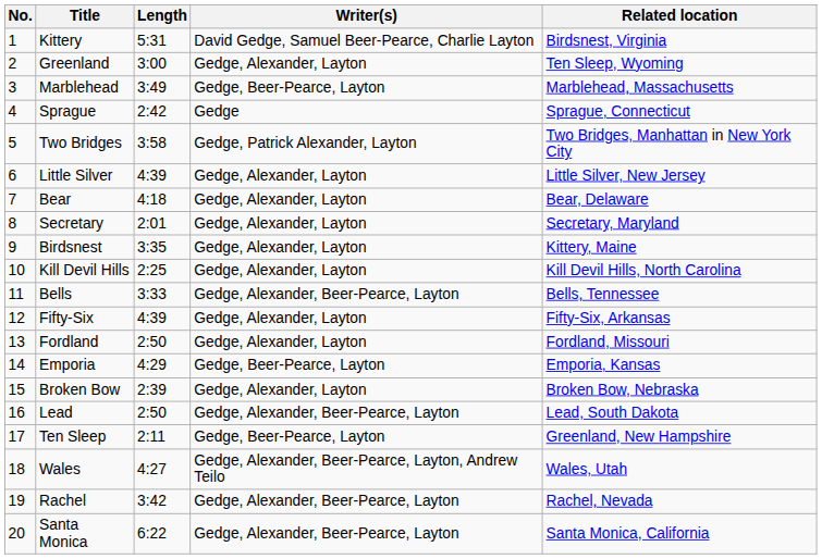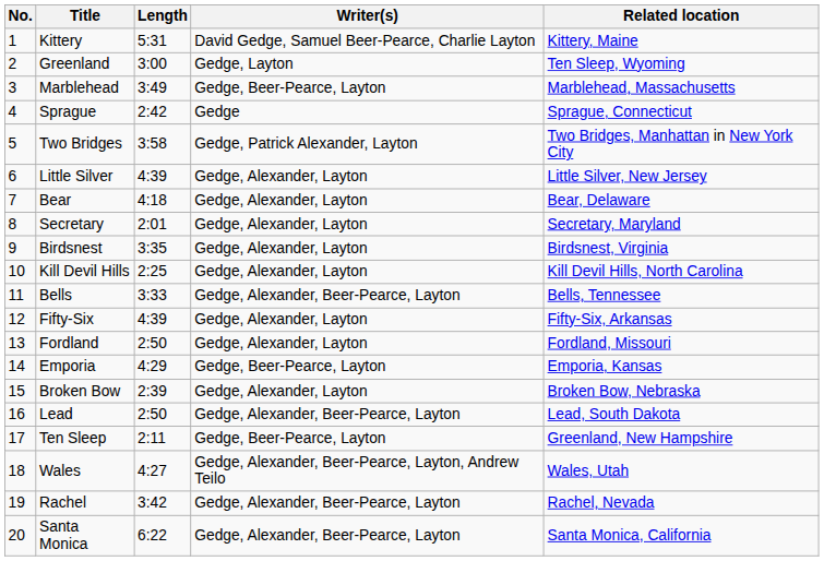Kittery | Related location: Birdsnest, Virginia -> Kittery, Maine
Greenland | Writer(s): Gedge, Alexander, Layton -> Gedge, Layton
Birdsnest | Related location: Kittery, Maine -> Birdsnest, Virginia
